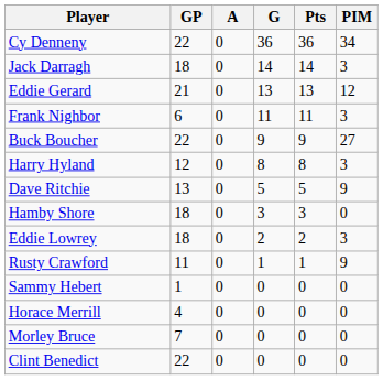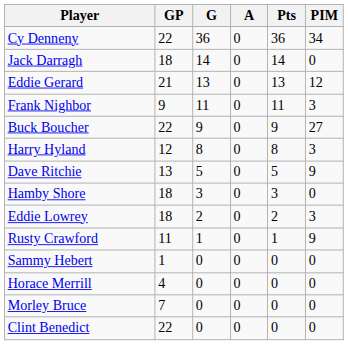columns swapped: G <-> A
Jack Darragh | PIM: 3 -> 0
Frank Nighbor | GP: 6 -> 9
